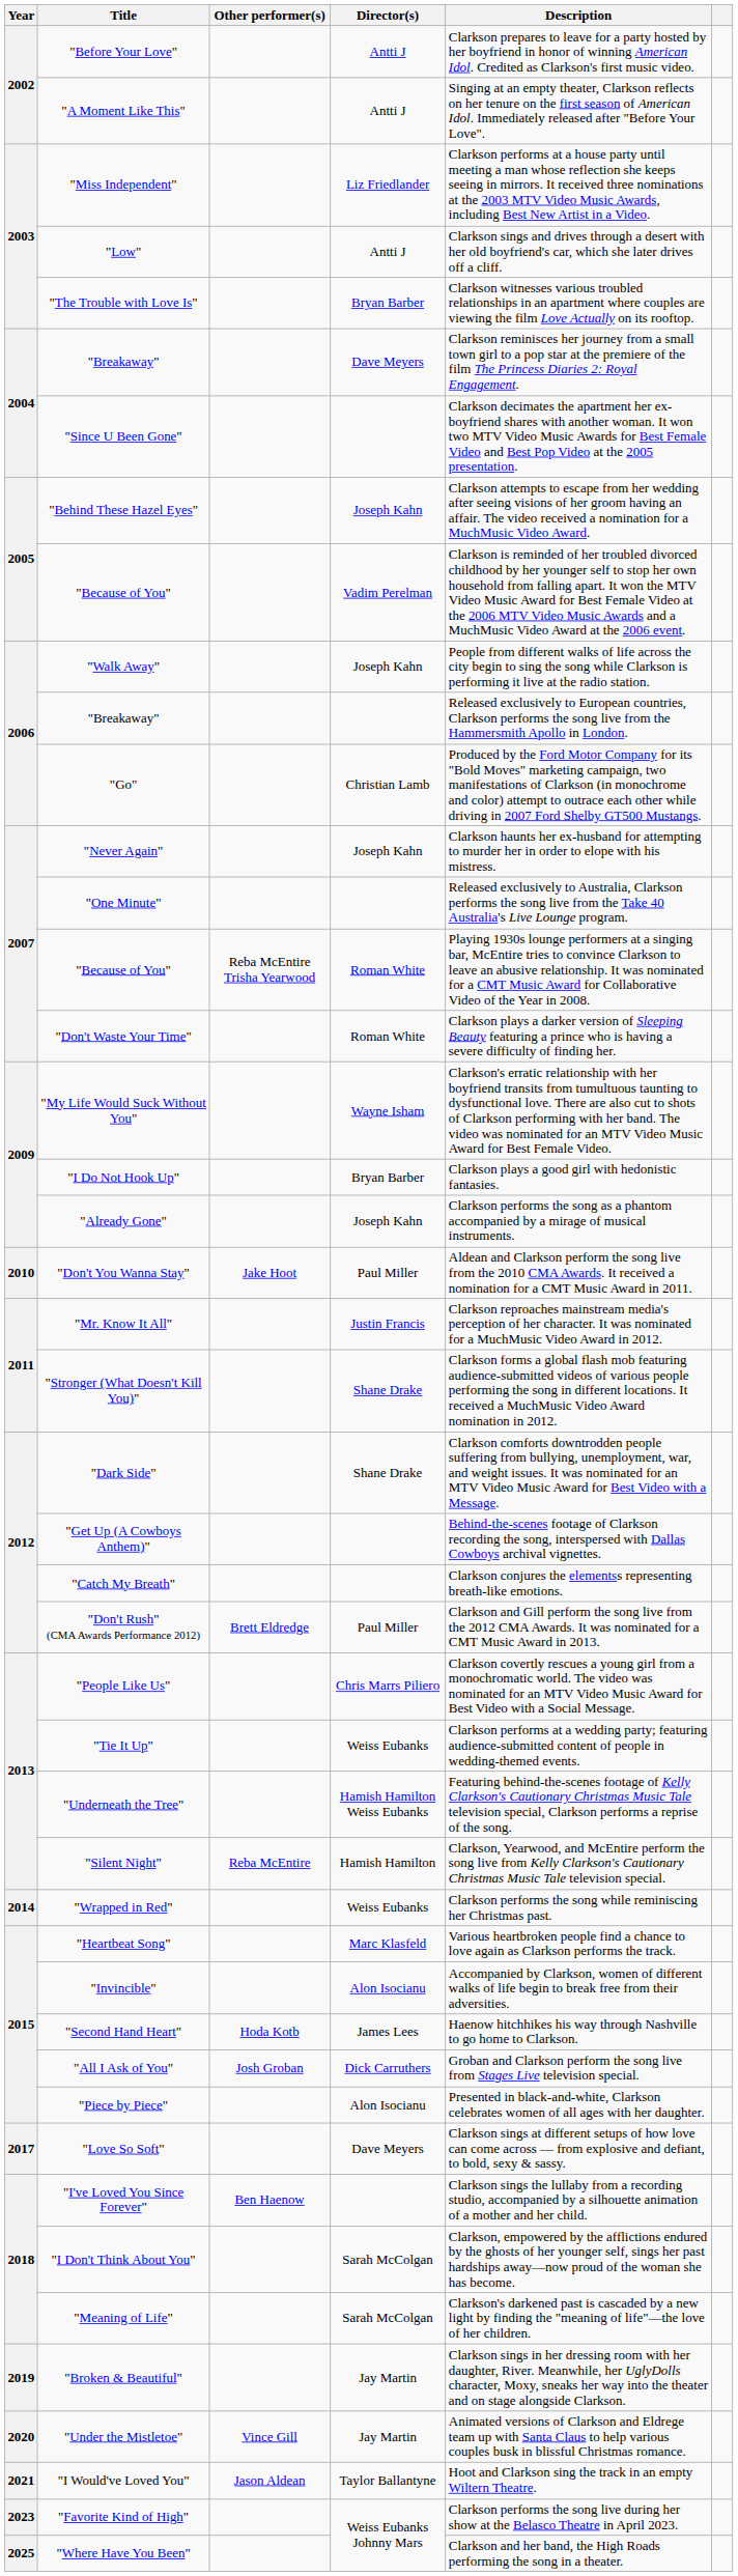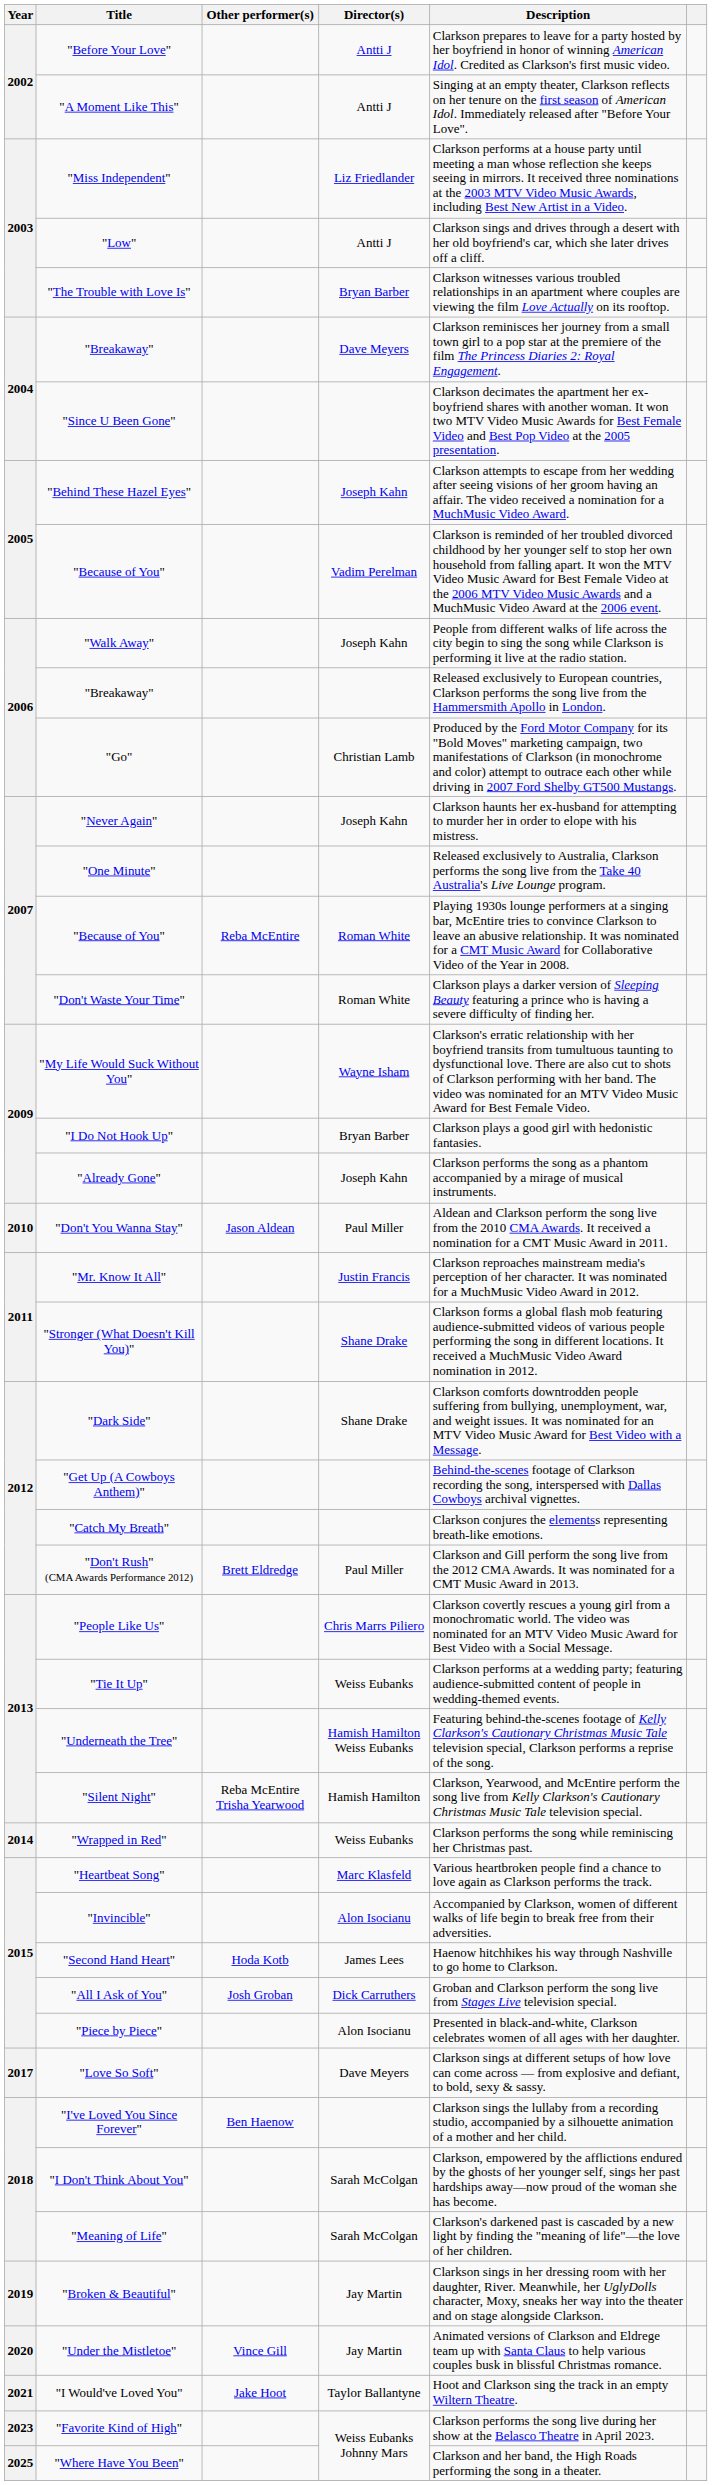"Because of You" / Roman White | Other performer(s): Reba McEntire Trisha Yearwood -> Reba McEntire
"Don't You Wanna Stay" | Other performer(s): Jake Hoot -> Jason Aldean
"Silent Night" | Other performer(s): Reba McEntire -> Reba McEntire Trisha Yearwood
"I Would've Loved You" | Other performer(s): Jason Aldean -> Jake Hoot
